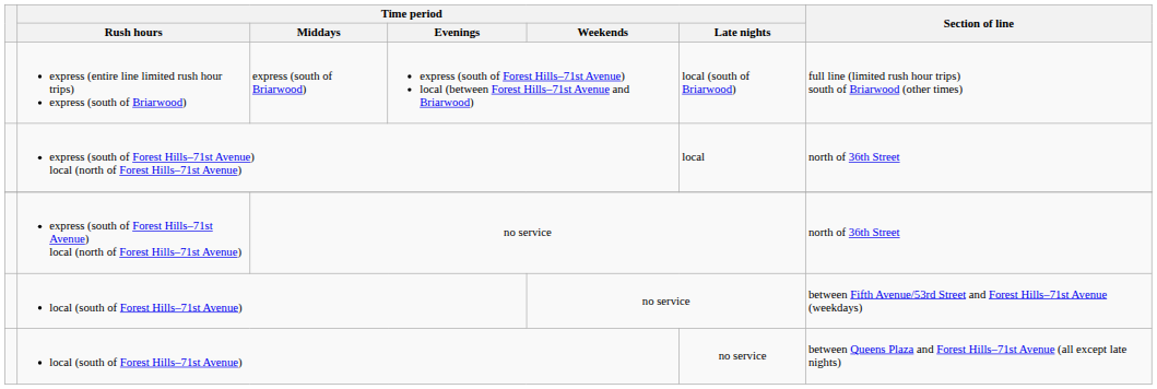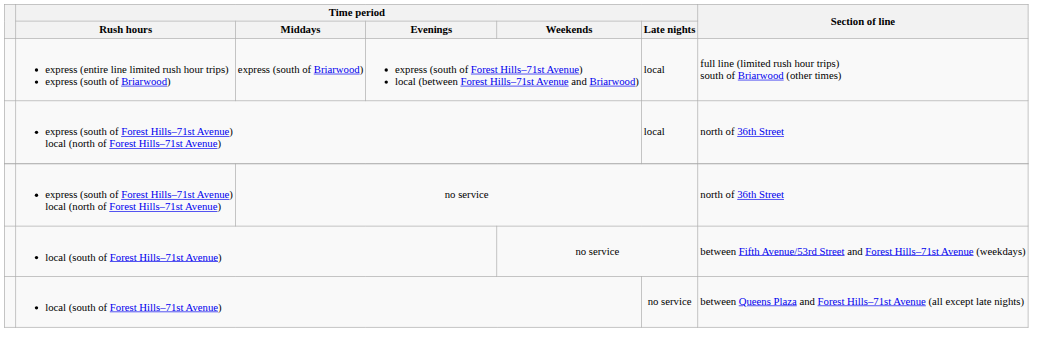express (south of Briarwood) | Time period / Late nights: local (south of Briarwood) -> local
